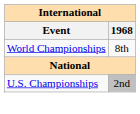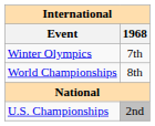+ row: Winter Olympics | 7th
